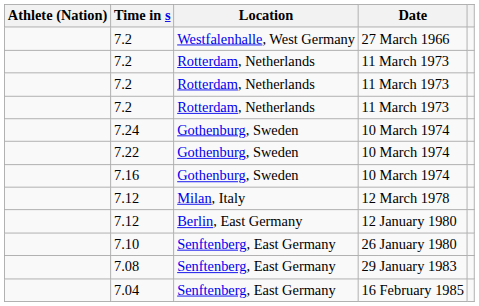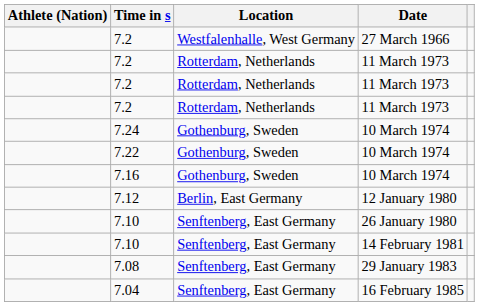- row: 7.12 | Milan, Italy | 12 March 1978
+ row: 7.10 | Senftenberg, East Germany | 14 February 1981
